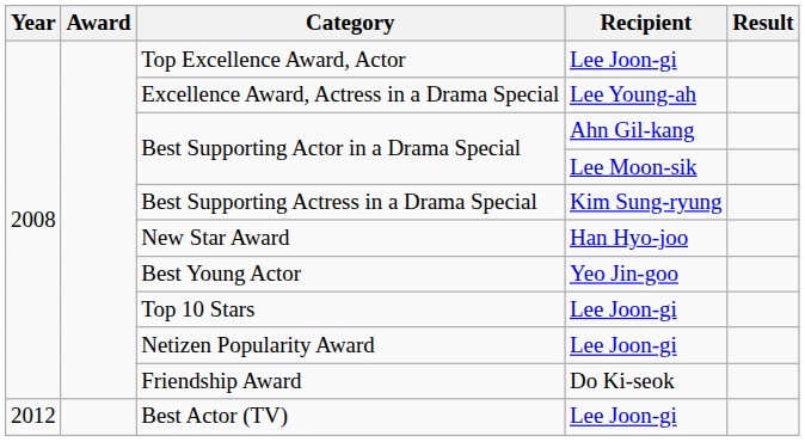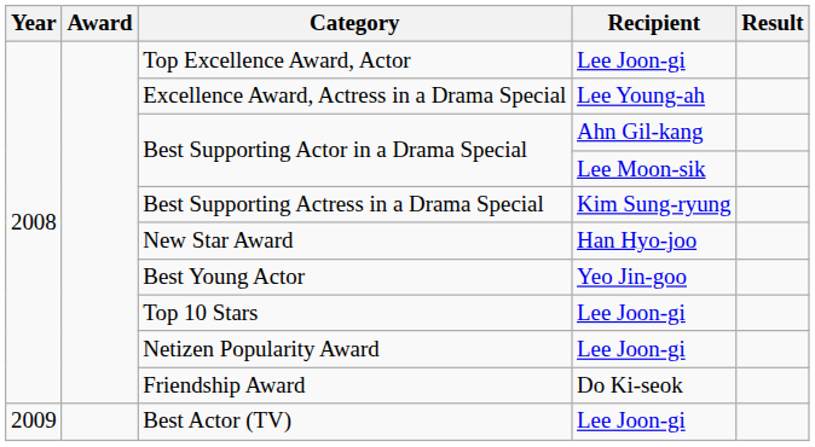Best Actor (TV) | Year: 2012 -> 2009
